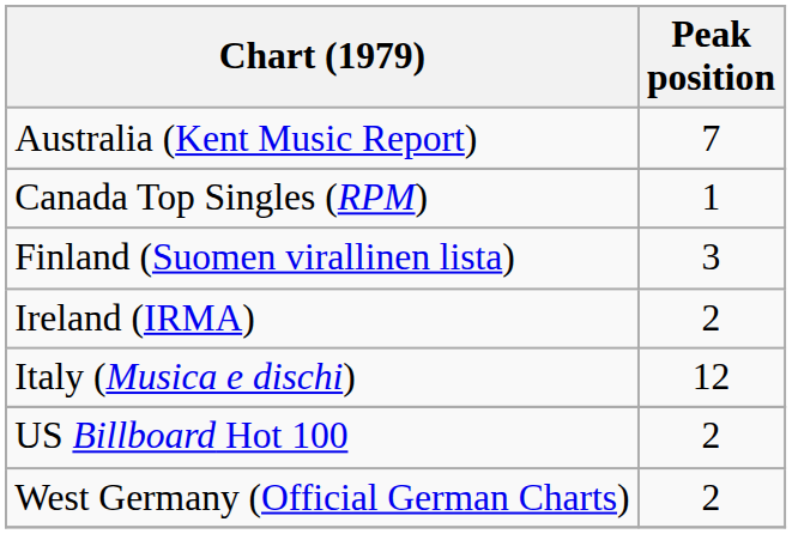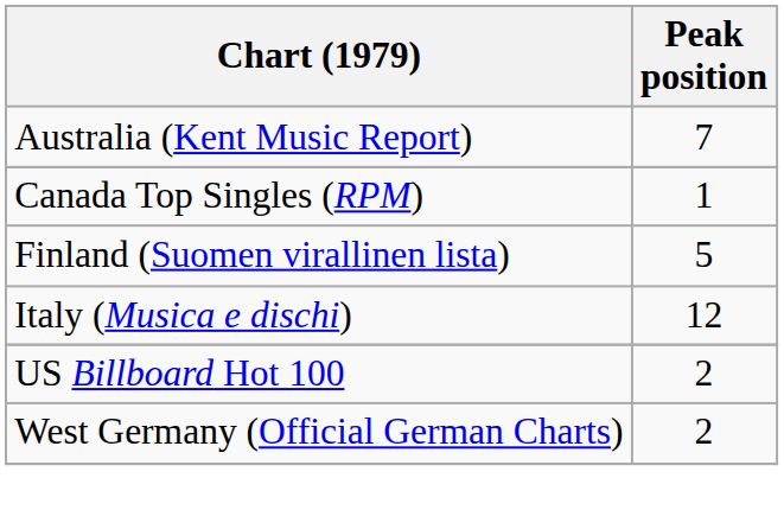Finland (Suomen virallinen lista) | Peak position: 3 -> 5
- row: Ireland (IRMA) | 2
